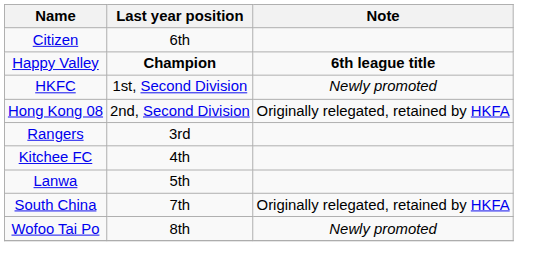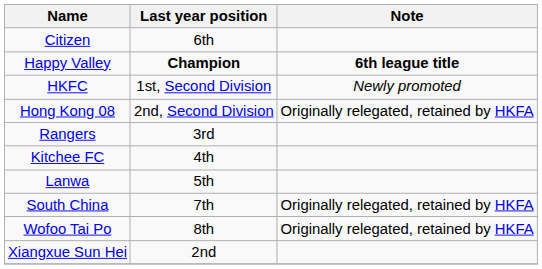Wofoo Tai Po | Note: Newly promoted -> Originally relegated, retained by HKFA
+ row: Xiangxue Sun Hei | 2nd
